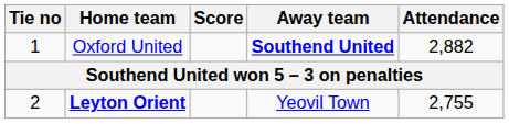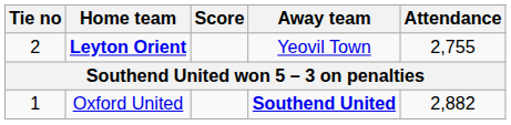rows swapped: Oxford United <-> Leyton Orient
